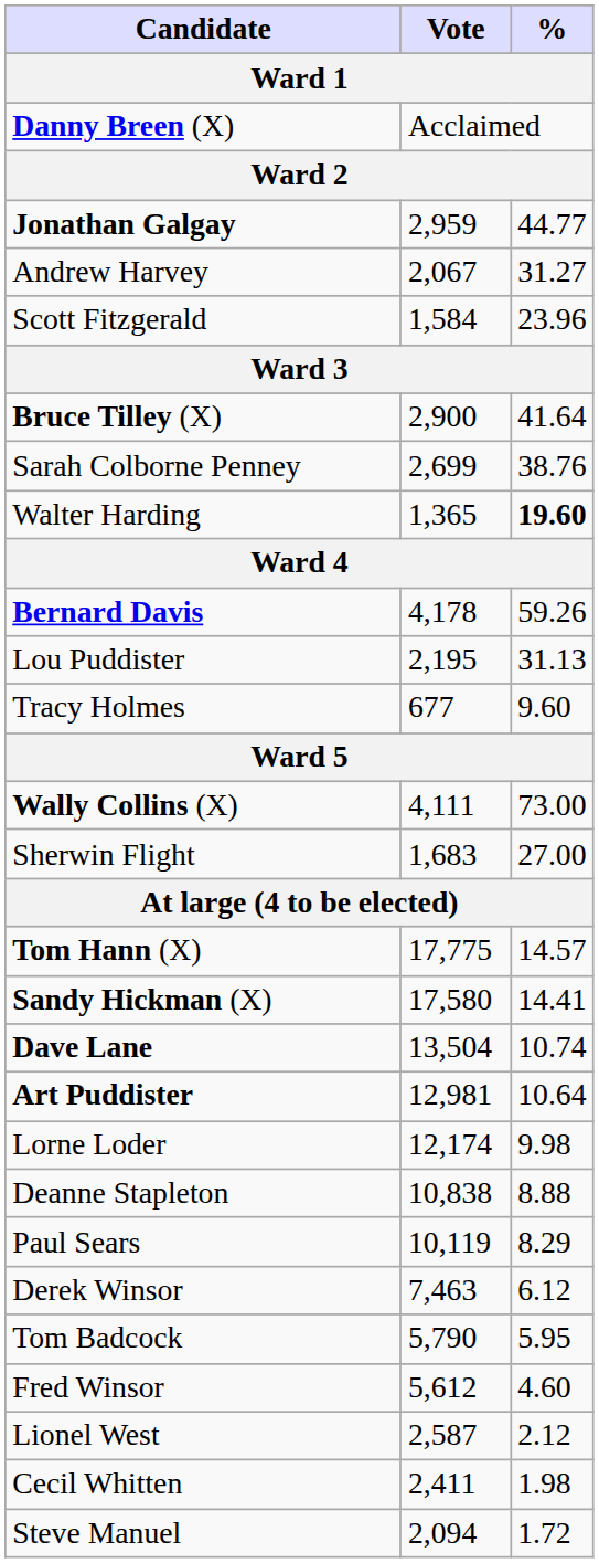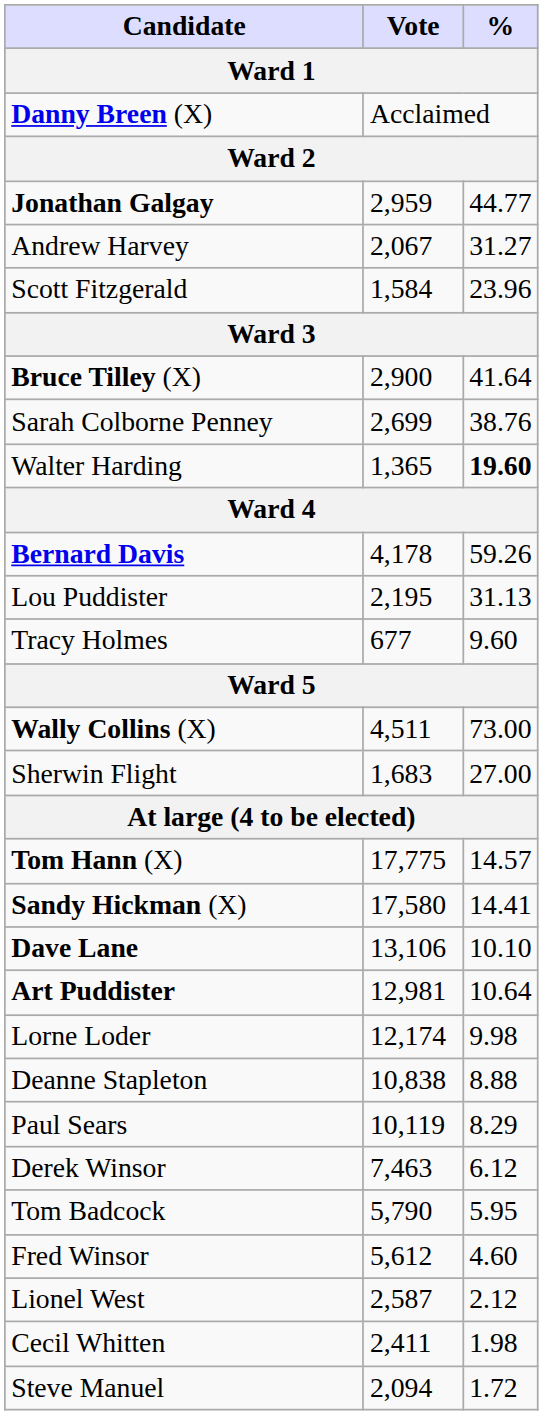Wally Collins (X) | Vote: 4,111 -> 4,511
Dave Lane | Vote: 13,504 -> 13,106
Dave Lane | %: 10.74 -> 10.10
